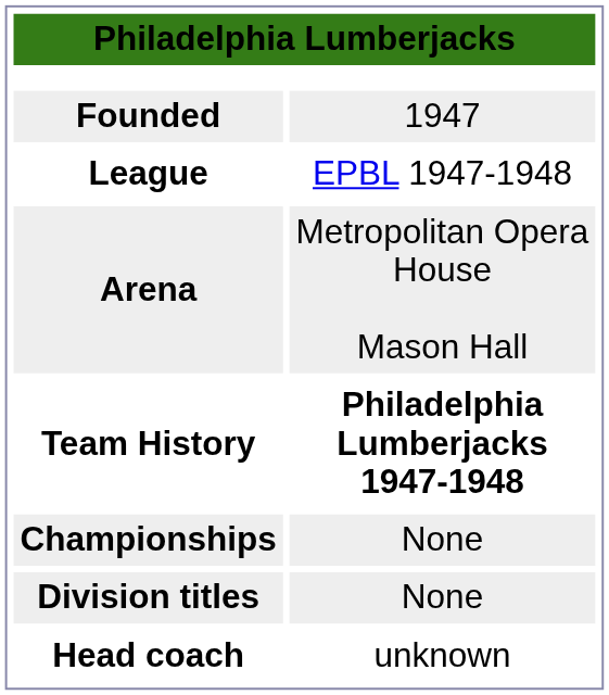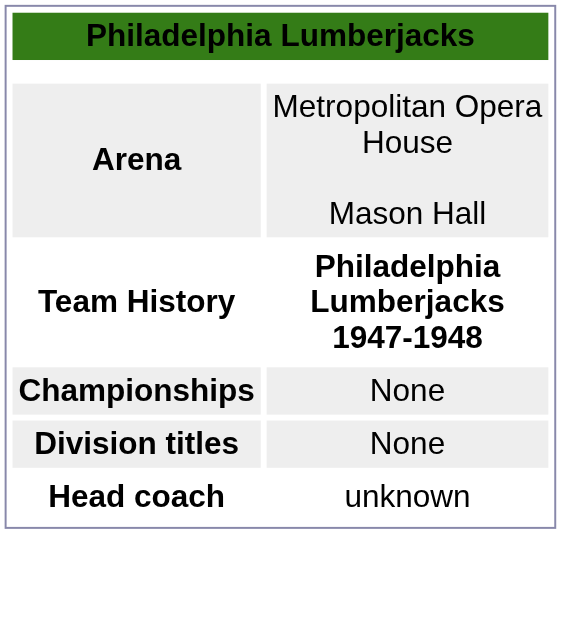- row: Founded | 1947
- row: League | EPBL 1947-1948
